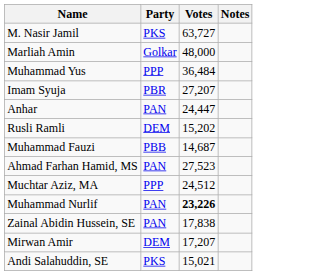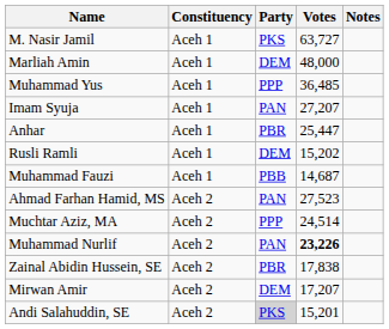+ column: Constituency | Aceh 1 | Aceh 1 | Aceh 1 | Aceh 1 | Aceh 1 | Aceh 1 | Aceh 1 | Aceh 2 | Aceh 2 | Aceh 2 | Aceh 2 | Aceh 2 | Aceh 2
Marliah Amin | Party: Golkar -> DEM
Muhammad Yus | Votes: 36,484 -> 36,485
Imam Syuja | Party: PBR -> PAN
Anhar | Party: PAN -> PBR
Anhar | Votes: 24,447 -> 25,447
Muchtar Aziz, MA | Votes: 24,512 -> 24,514
Zainal Abidin Hussein, SE | Party: PAN -> PBR
Andi Salahuddin, SE | Party: no background -> lightgrey background
Andi Salahuddin, SE | Votes: 15,021 -> 15,201
